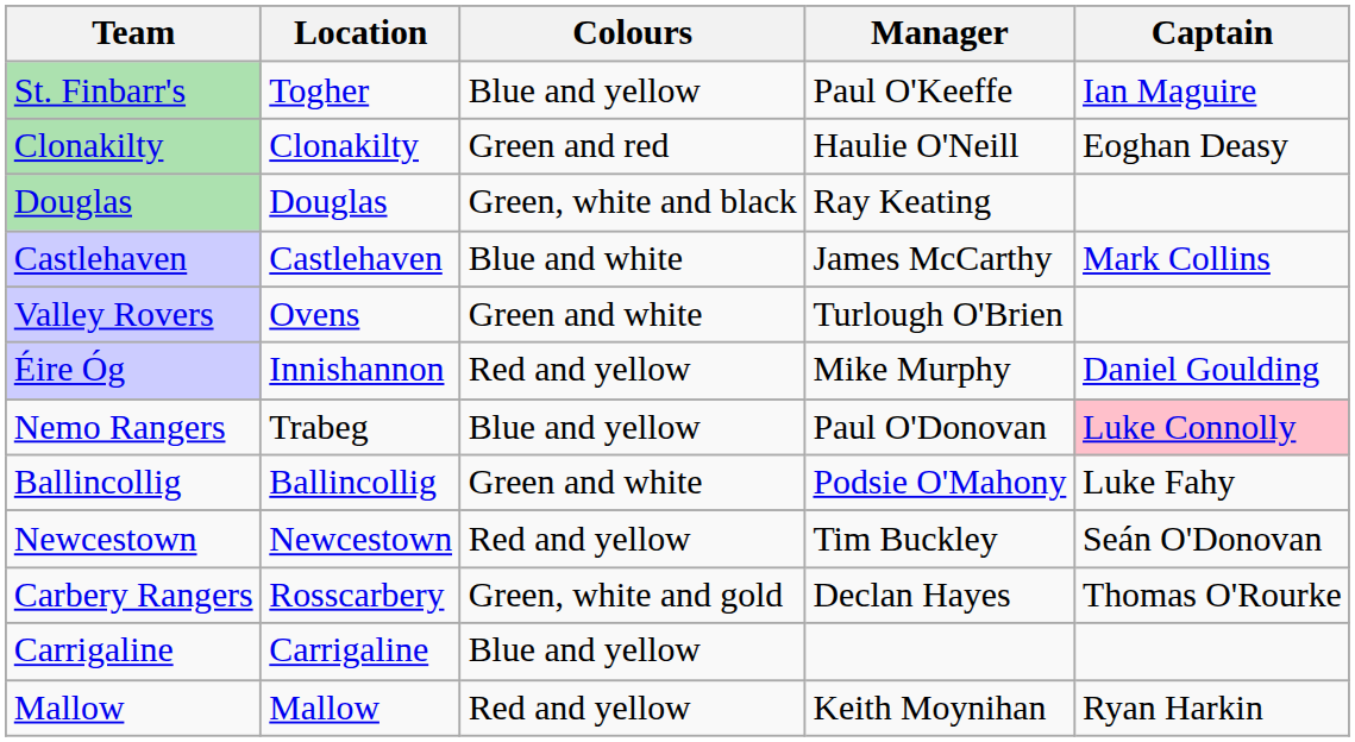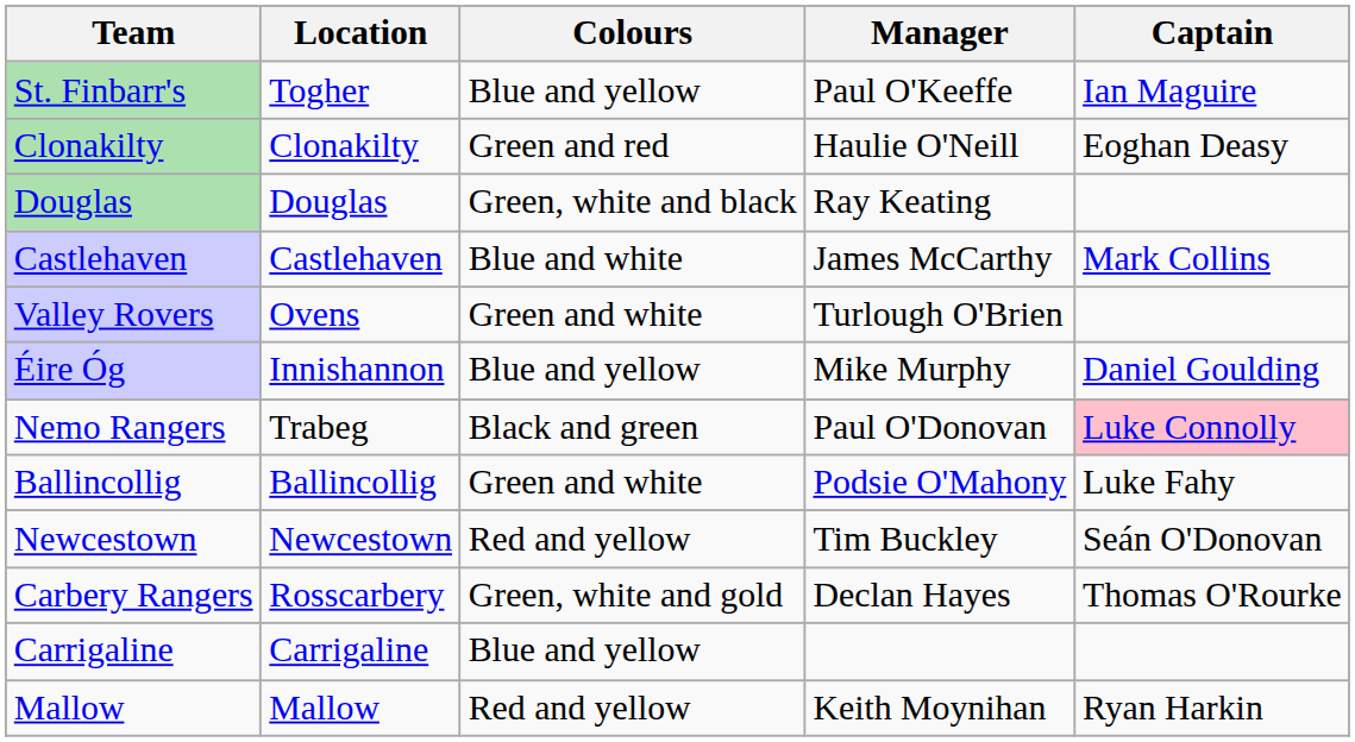Éire Óg | Colours: Red and yellow -> Blue and yellow
Nemo Rangers | Colours: Blue and yellow -> Black and green
